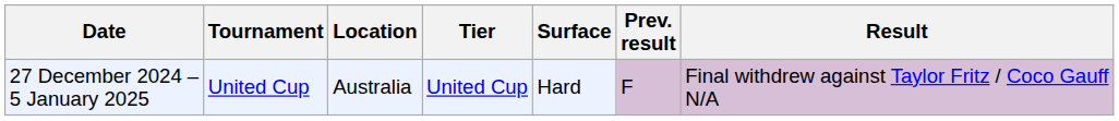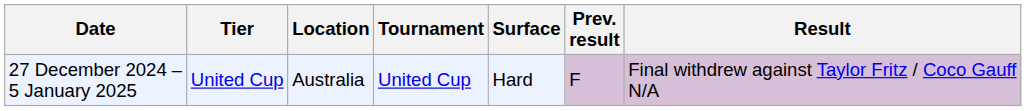columns swapped: Tournament <-> Tier
